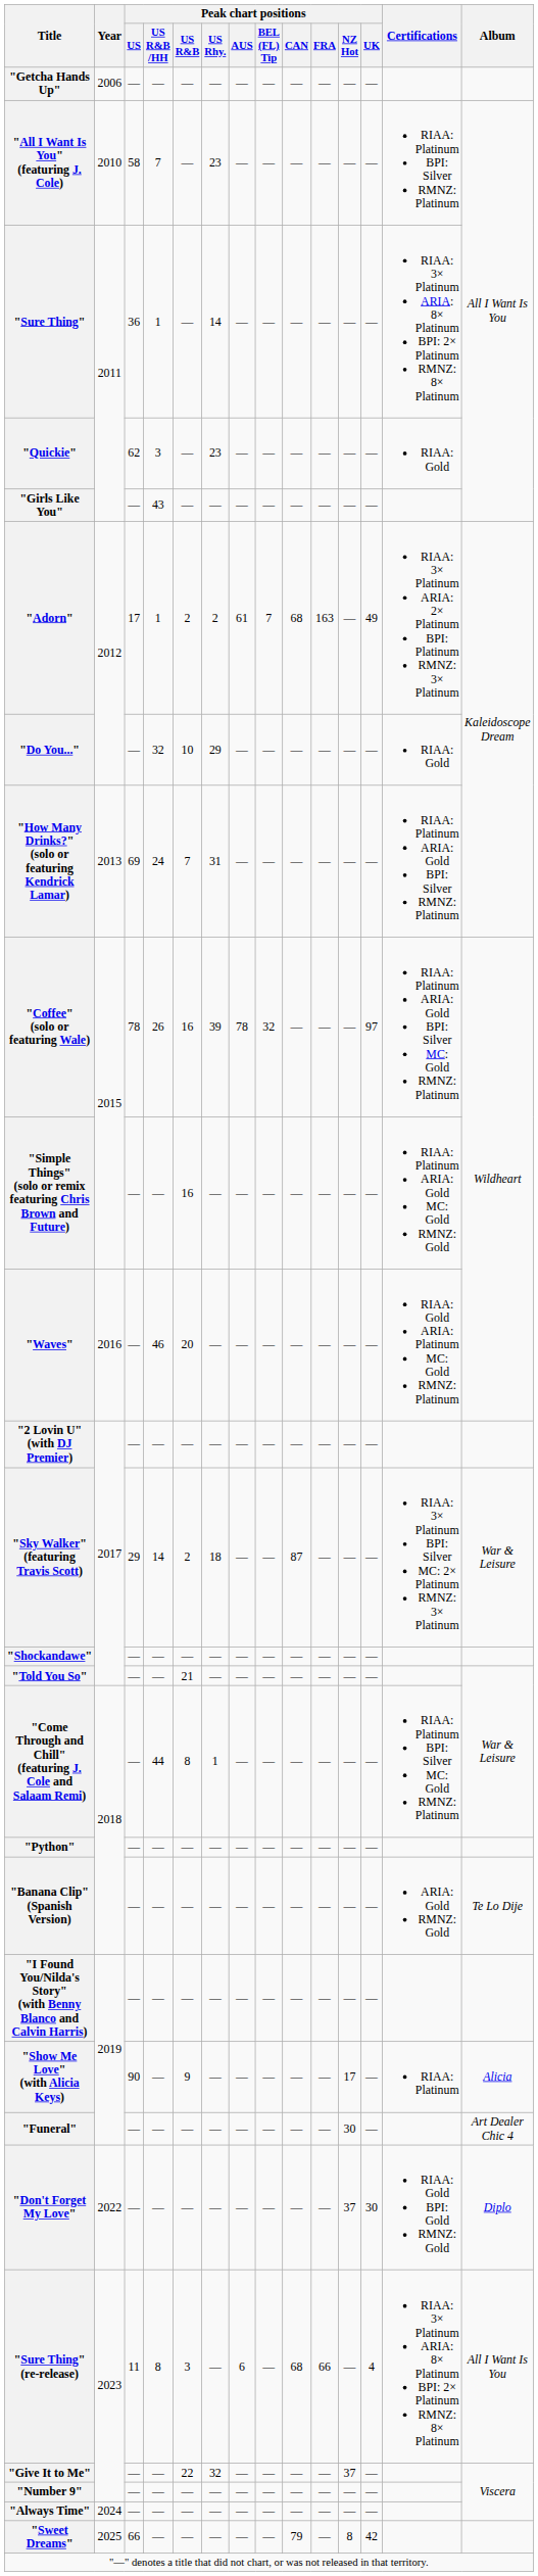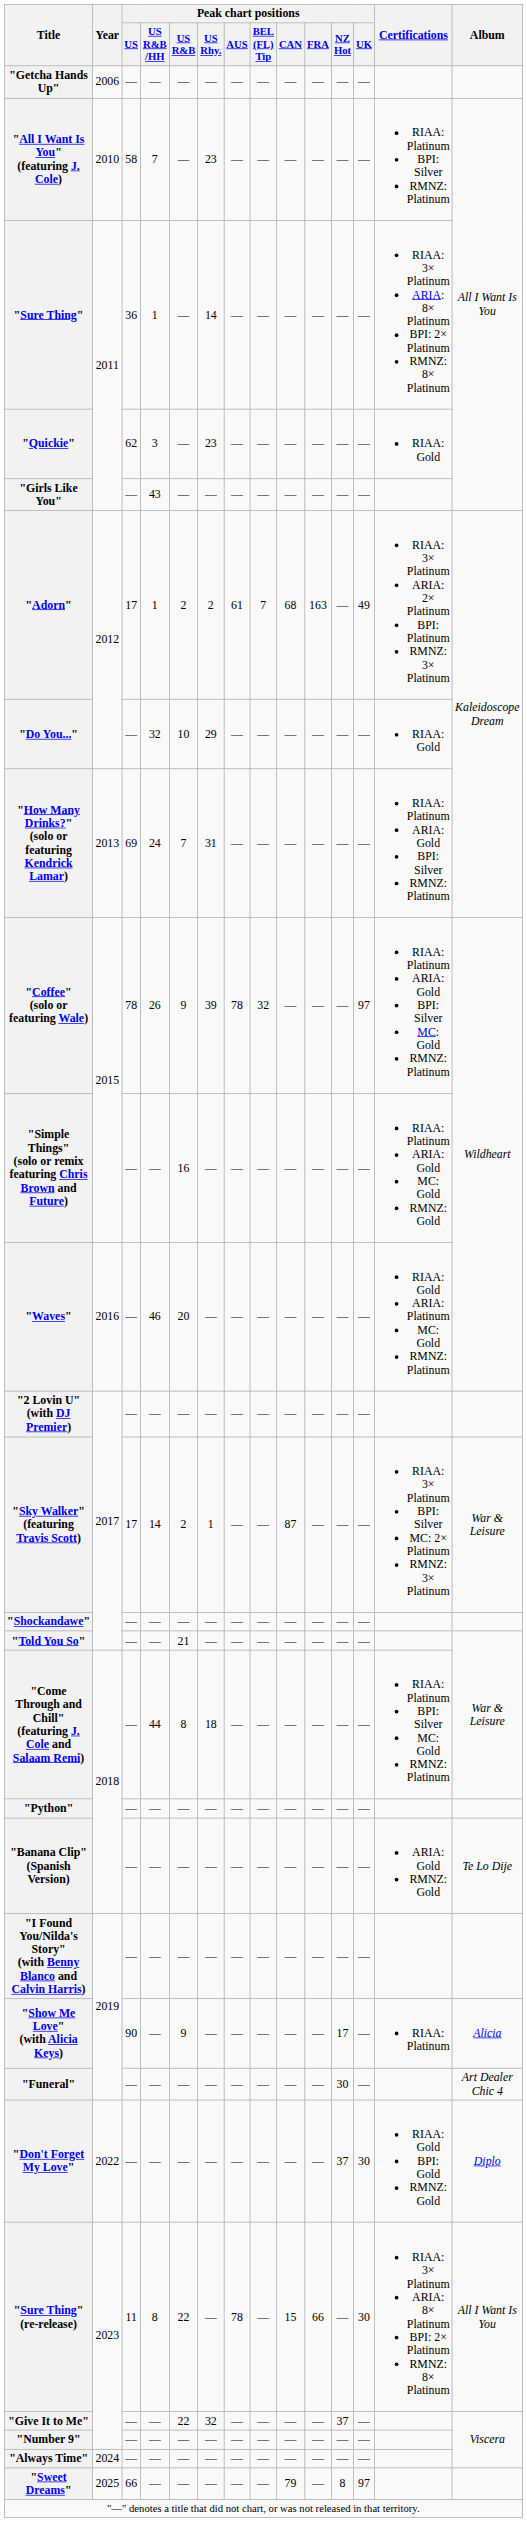"Coffee" (solo or featuring Wale) | Peak chart positions / US R&B: 16 -> 9
"Sky Walker" (featuring Travis Scott) | Peak chart positions / US: 29 -> 17
"Sky Walker" (featuring Travis Scott) | Peak chart positions / US Rhy.: 18 -> 1
"Come Through and Chill" (featuring J. Cole and Salaam Remi) | Peak chart positions / US Rhy.: 1 -> 18
"Sure Thing" (re-release) | Peak chart positions / US R&B: 3 -> 22
"Sure Thing" (re-release) | Peak chart positions / AUS: 6 -> 78
"Sure Thing" (re-release) | Peak chart positions / CAN: 68 -> 15
"Sure Thing" (re-release) | Peak chart positions / UK: 4 -> 30
"Sweet Dreams" | Peak chart positions / UK: 42 -> 97
